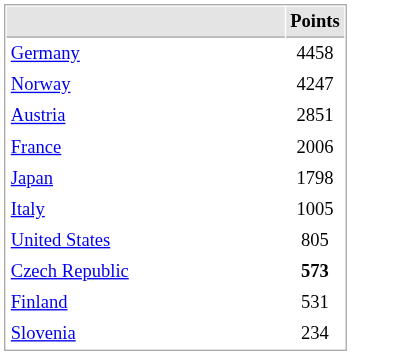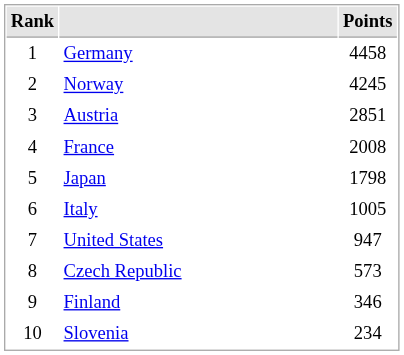+ column: Rank | 1 | 2 | 3 | 4 | 5 | 6 | 7 | 8 | 9 | 10
Norway | Points: 4247 -> 4245
France | Points: 2006 -> 2008
United States | Points: 805 -> 947
Czech Republic | Points: bold -> normal
Finland | Points: 531 -> 346
